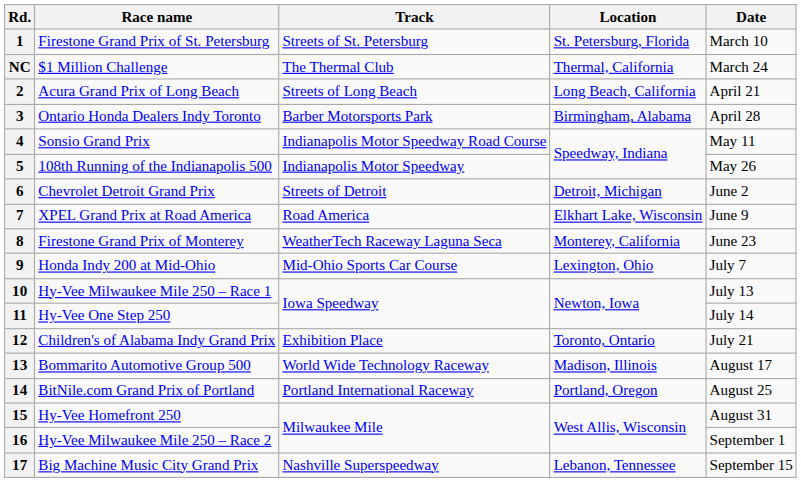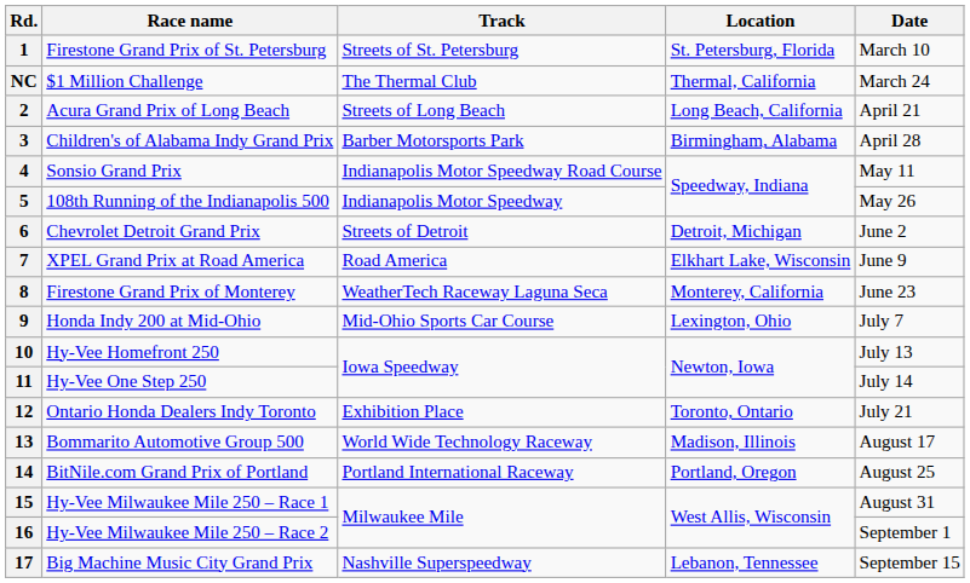3 | Race name: Ontario Honda Dealers Indy Toronto -> Children's of Alabama Indy Grand Prix
10 | Race name: Hy-Vee Milwaukee Mile 250 – Race 1 -> Hy-Vee Homefront 250
12 | Race name: Children's of Alabama Indy Grand Prix -> Ontario Honda Dealers Indy Toronto
15 | Race name: Hy-Vee Homefront 250 -> Hy-Vee Milwaukee Mile 250 – Race 1
